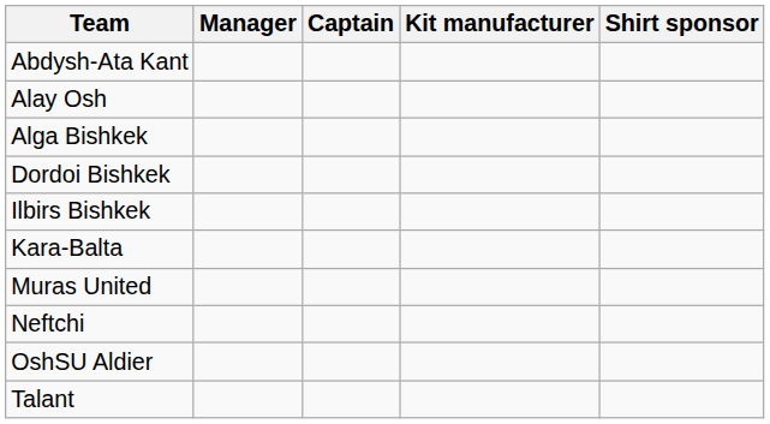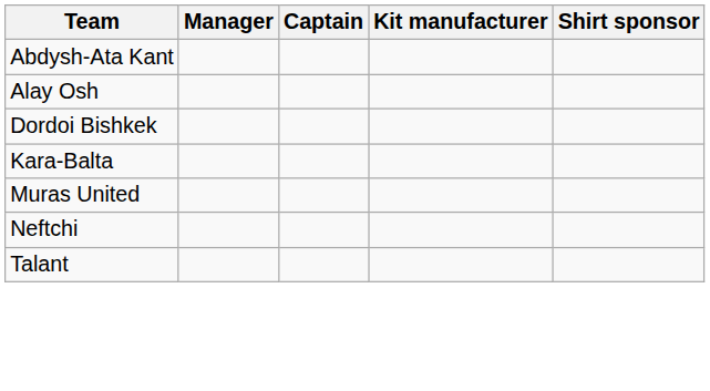- row: Alga Bishkek
- row: Ilbirs Bishkek
- row: OshSU Aldier
